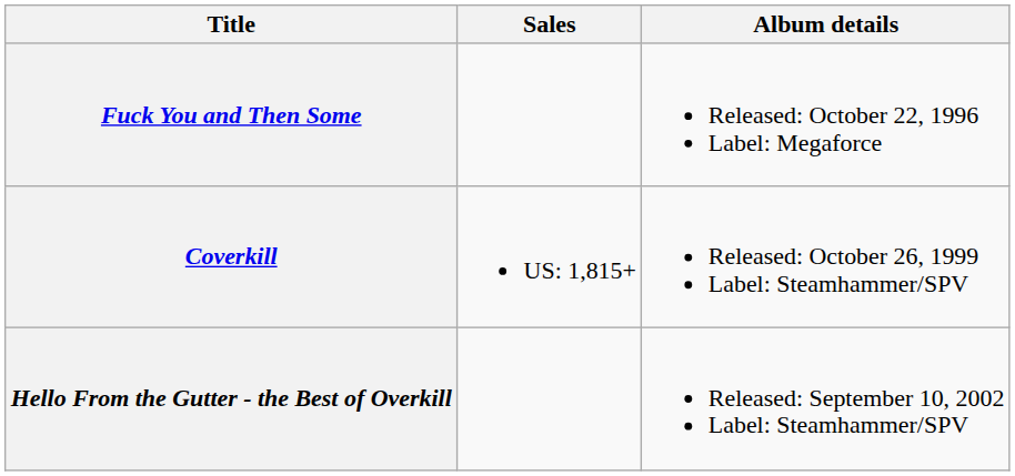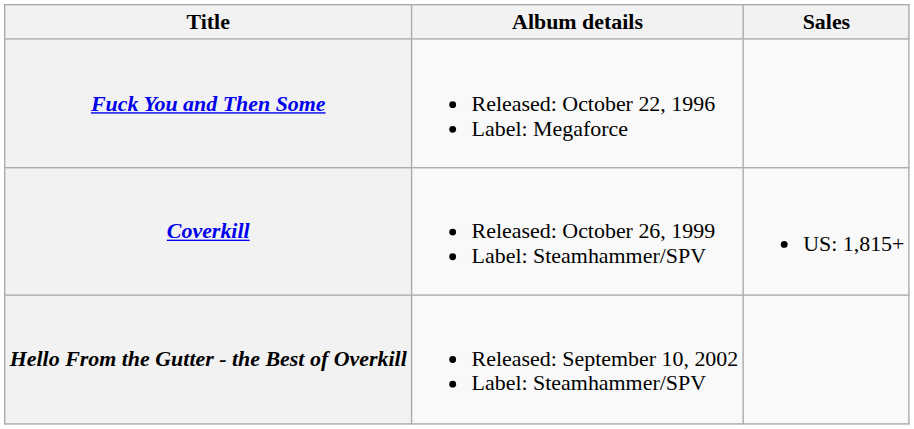columns swapped: Album details <-> Sales
